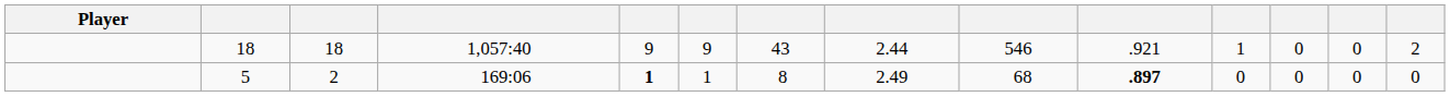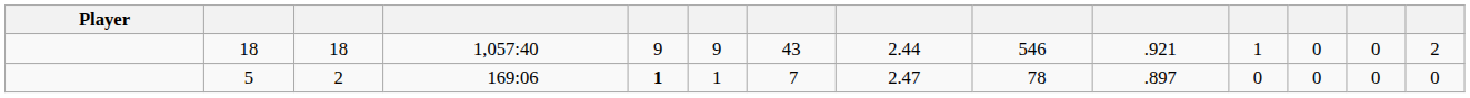5 | column 7: 8 -> 7
5 | column 8: 2.49 -> 2.47
5 | column 9: 68 -> 78
5 | column 10: bold -> normal
